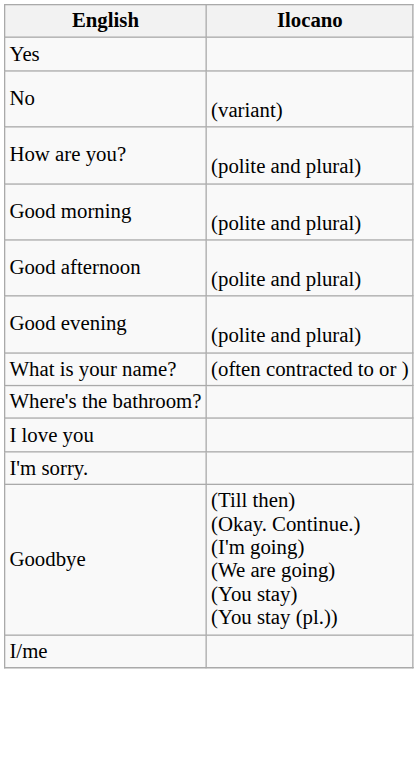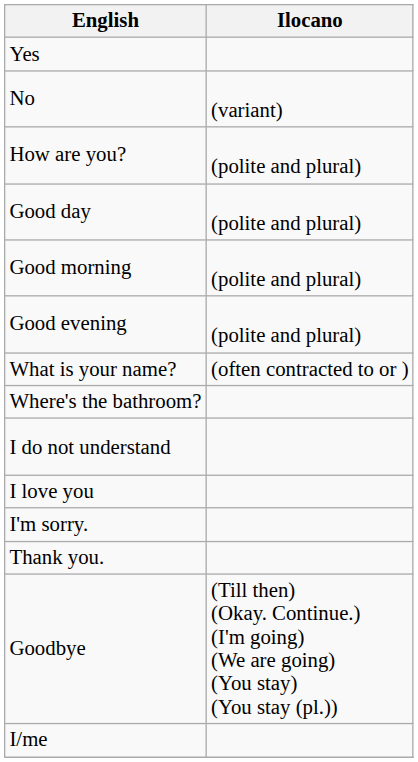+ row: Good day | (polite and plural)
- row: Good afternoon | (polite and plural)
+ row: I do not understand
+ row: Thank you.
